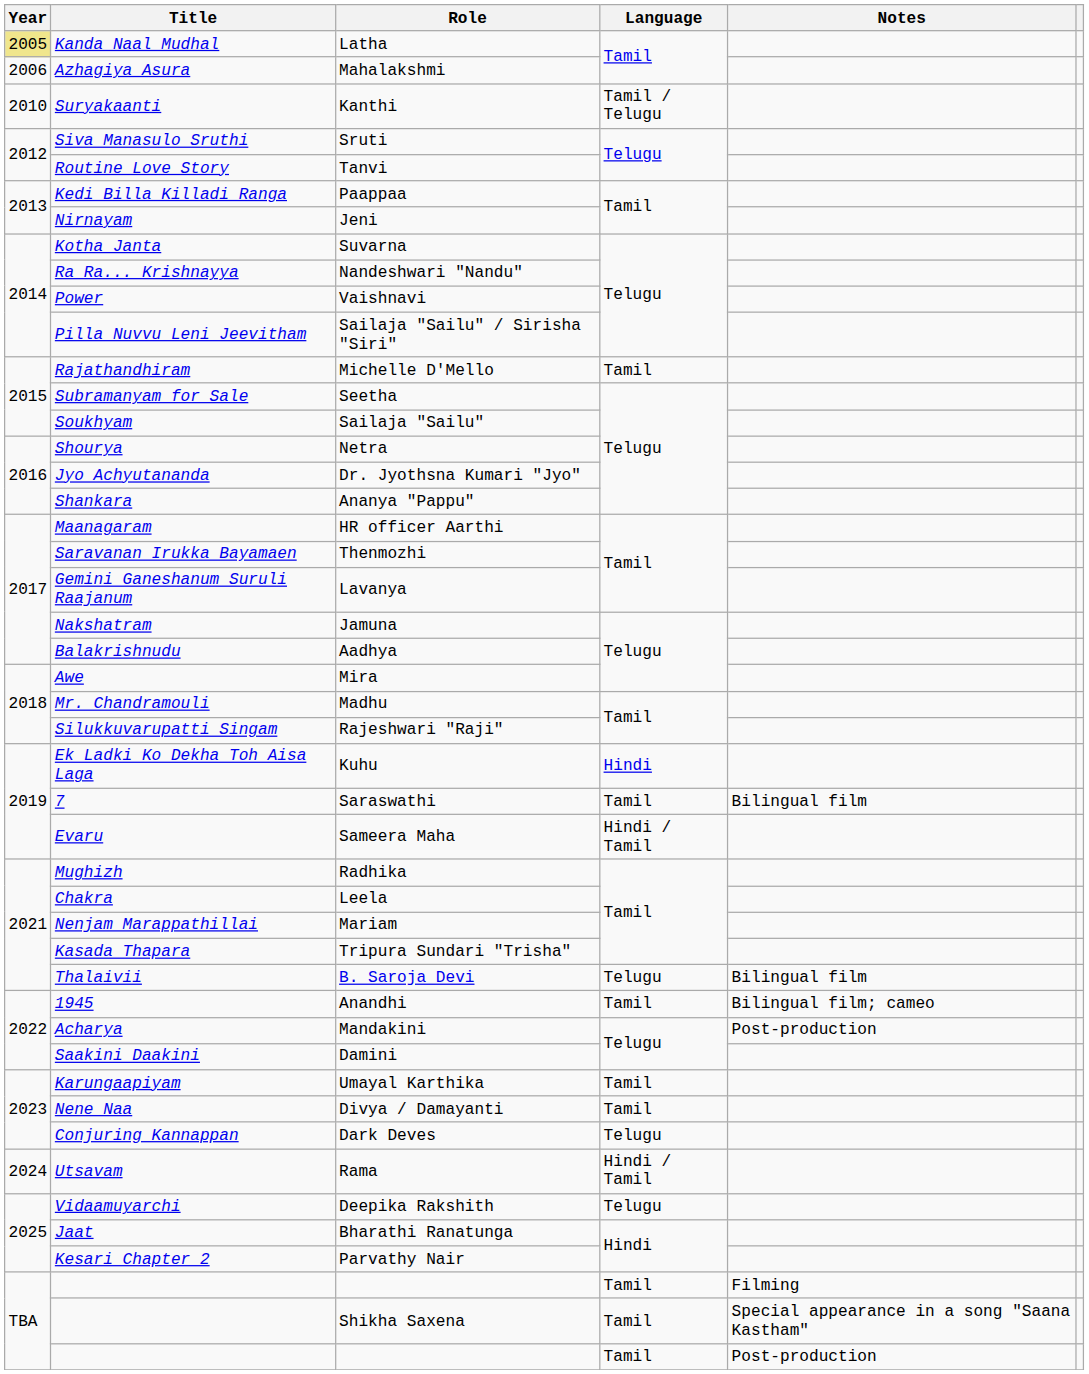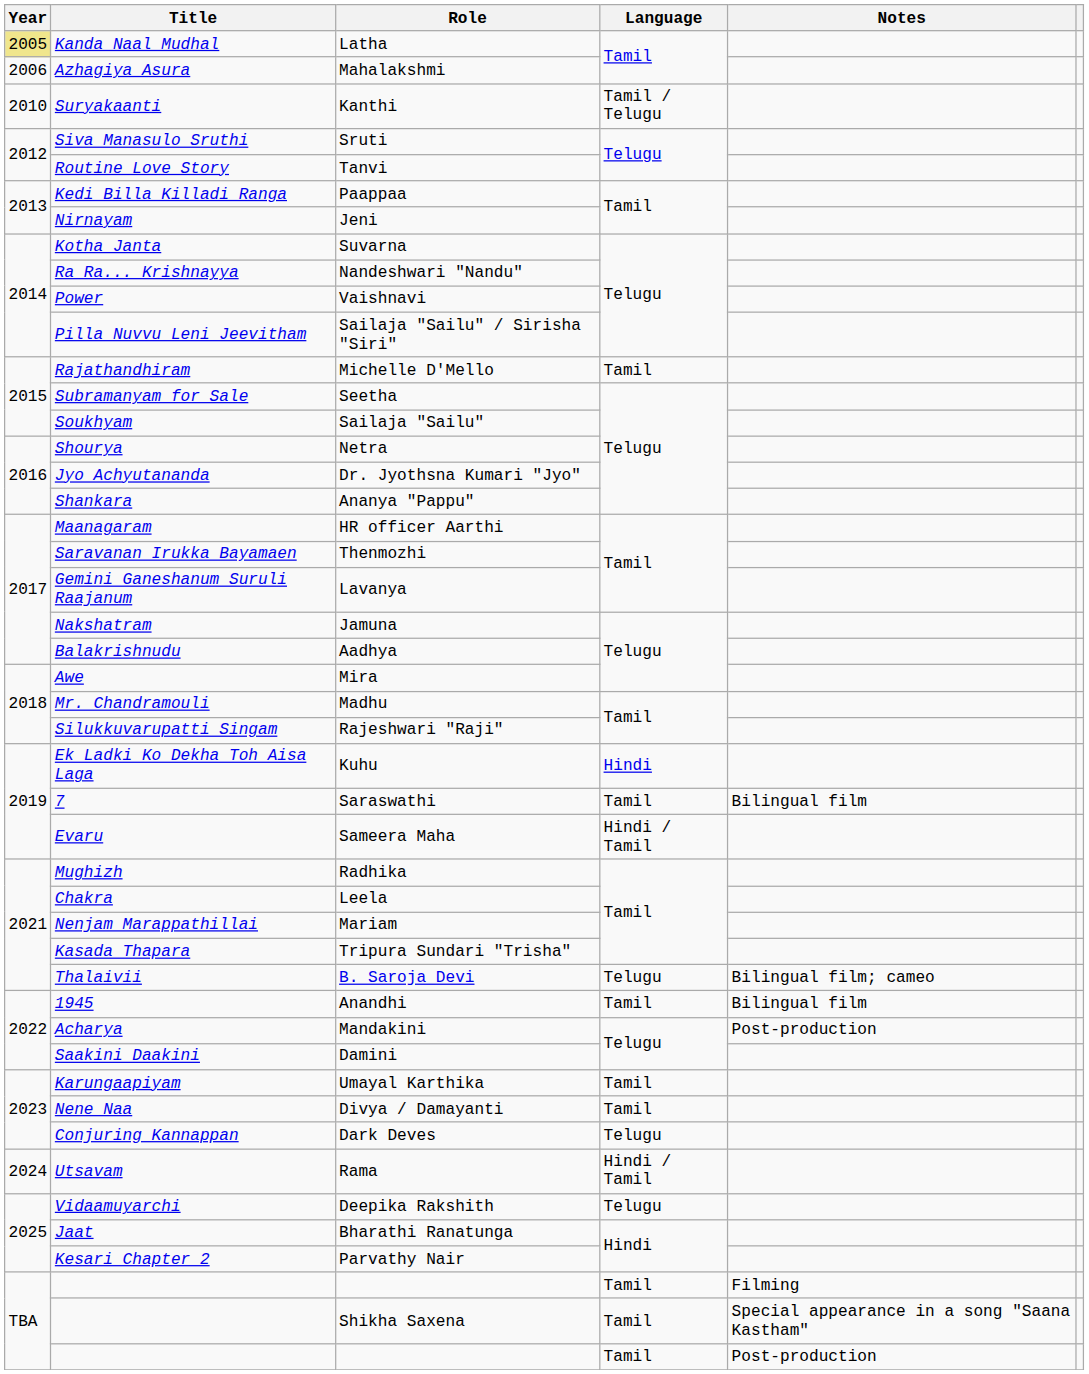B. Saroja Devi | Notes: Bilingual film -> Bilingual film; cameo
Anandhi | Notes: Bilingual film; cameo -> Bilingual film
